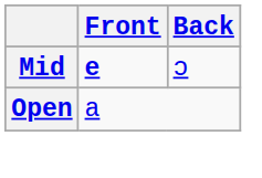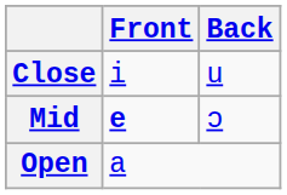+ row: Close | i | u
